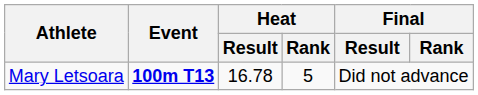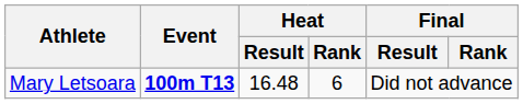Mary Letsoara | Heat / Result: 16.78 -> 16.48
Mary Letsoara | Heat / Rank: 5 -> 6
